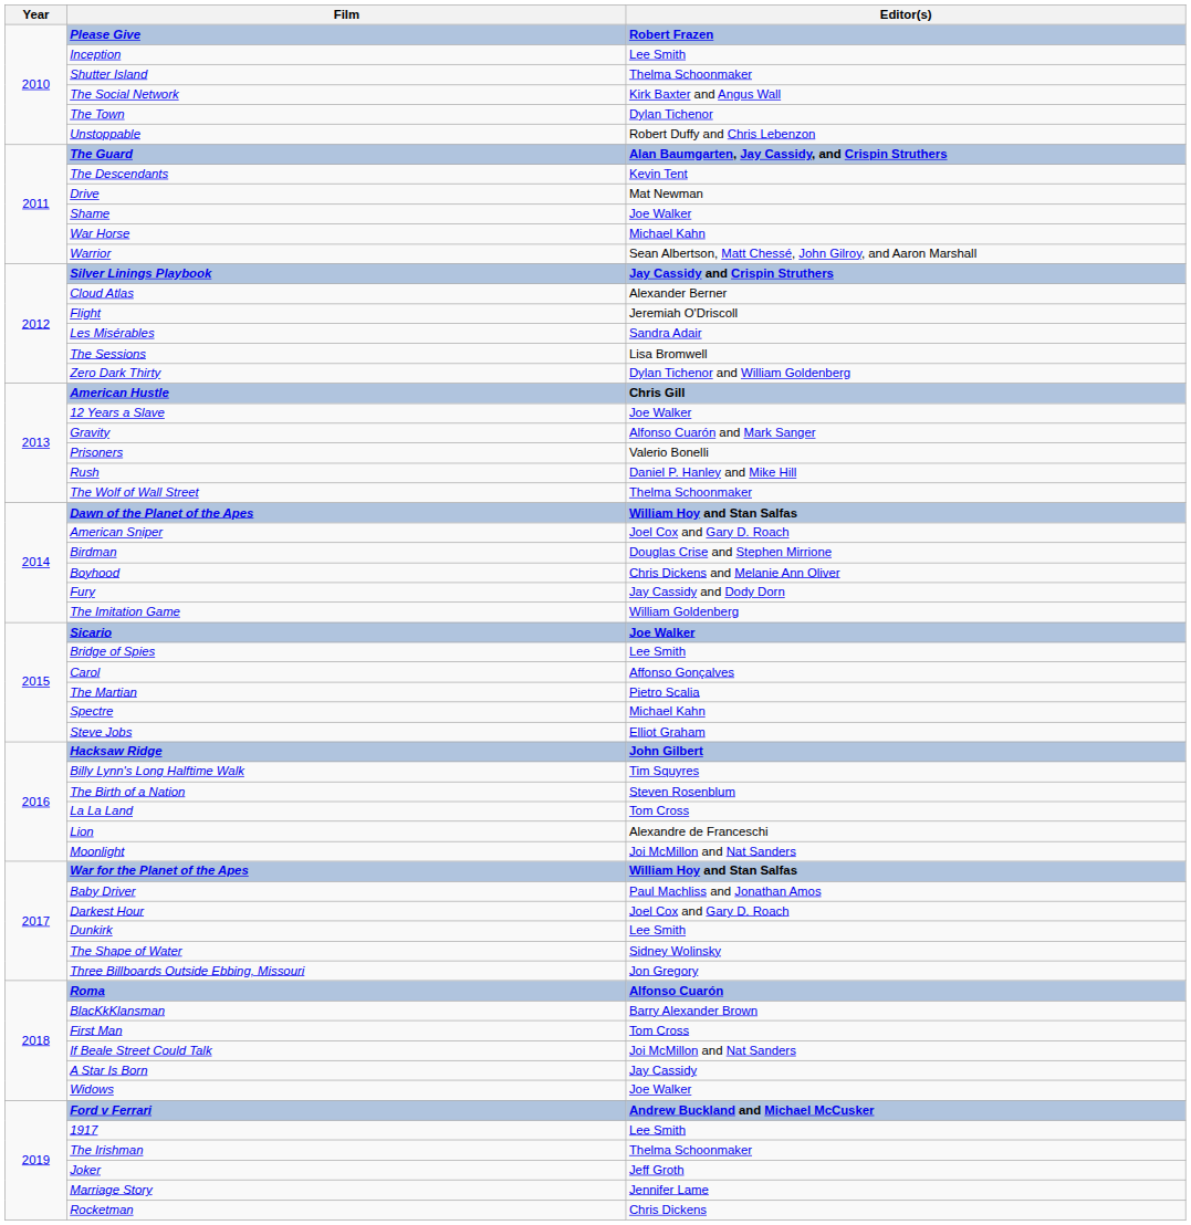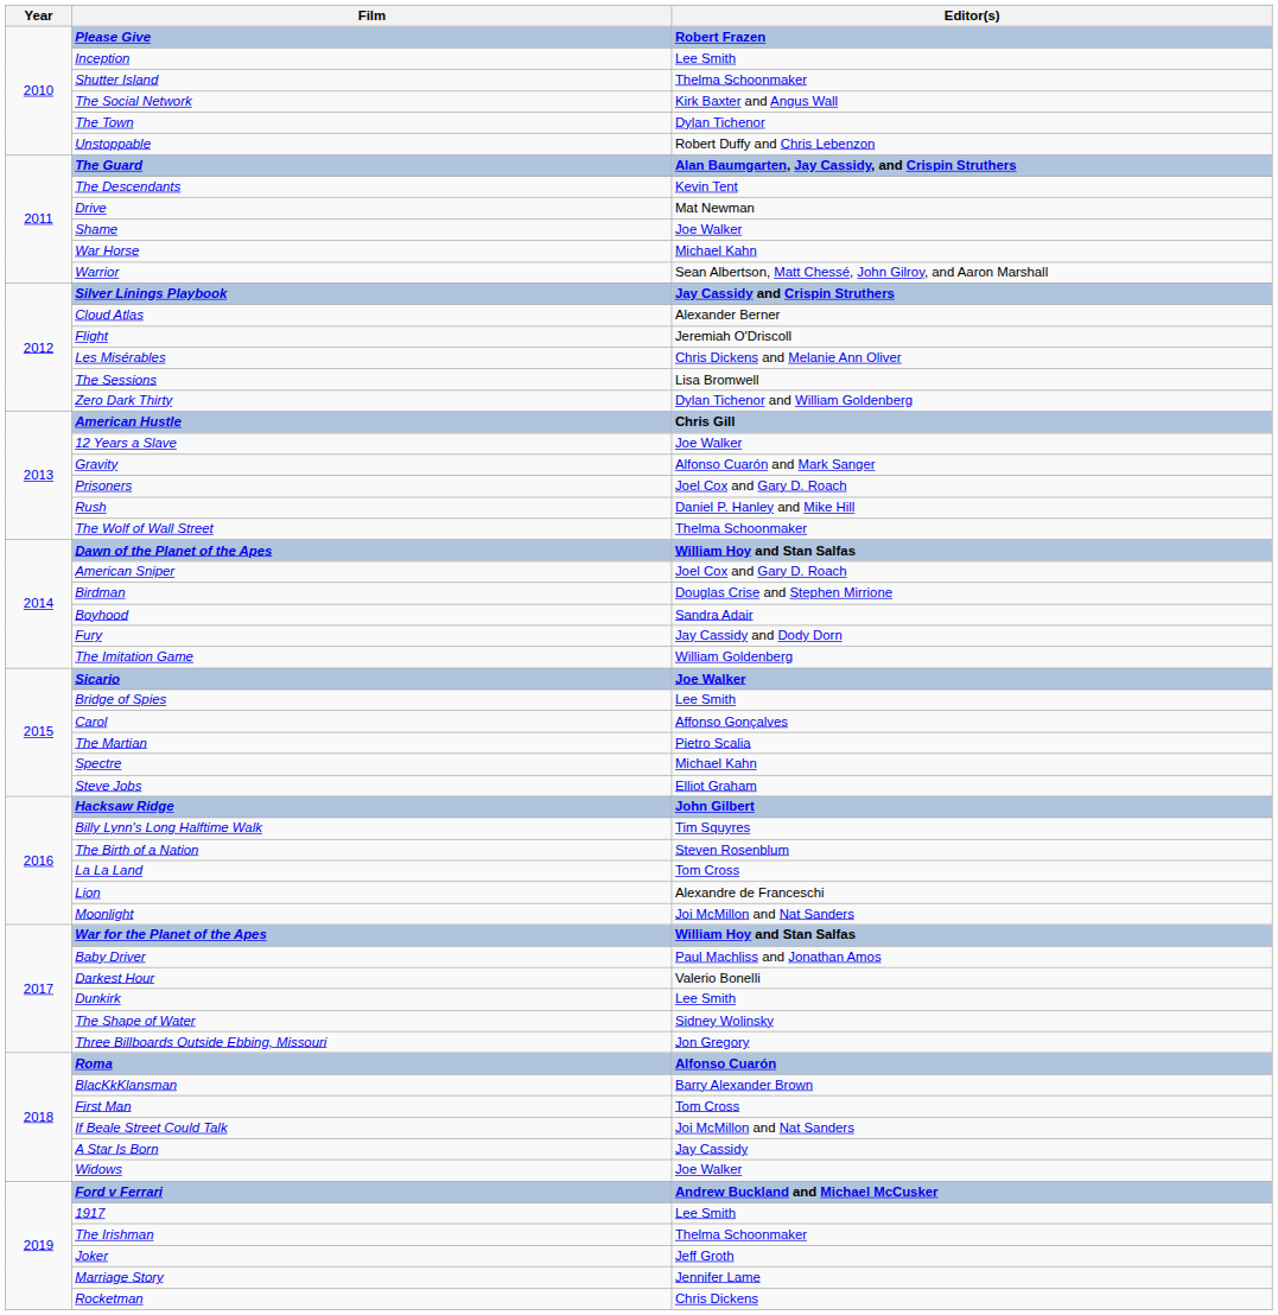Les Misérables | Editor(s): Sandra Adair -> Chris Dickens and Melanie Ann Oliver
Prisoners | Editor(s): Valerio Bonelli -> Joel Cox and Gary D. Roach
Boyhood | Editor(s): Chris Dickens and Melanie Ann Oliver -> Sandra Adair
Darkest Hour | Editor(s): Joel Cox and Gary D. Roach -> Valerio Bonelli
